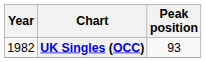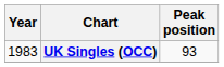UK Singles (OCC) | Year: 1982 -> 1983
